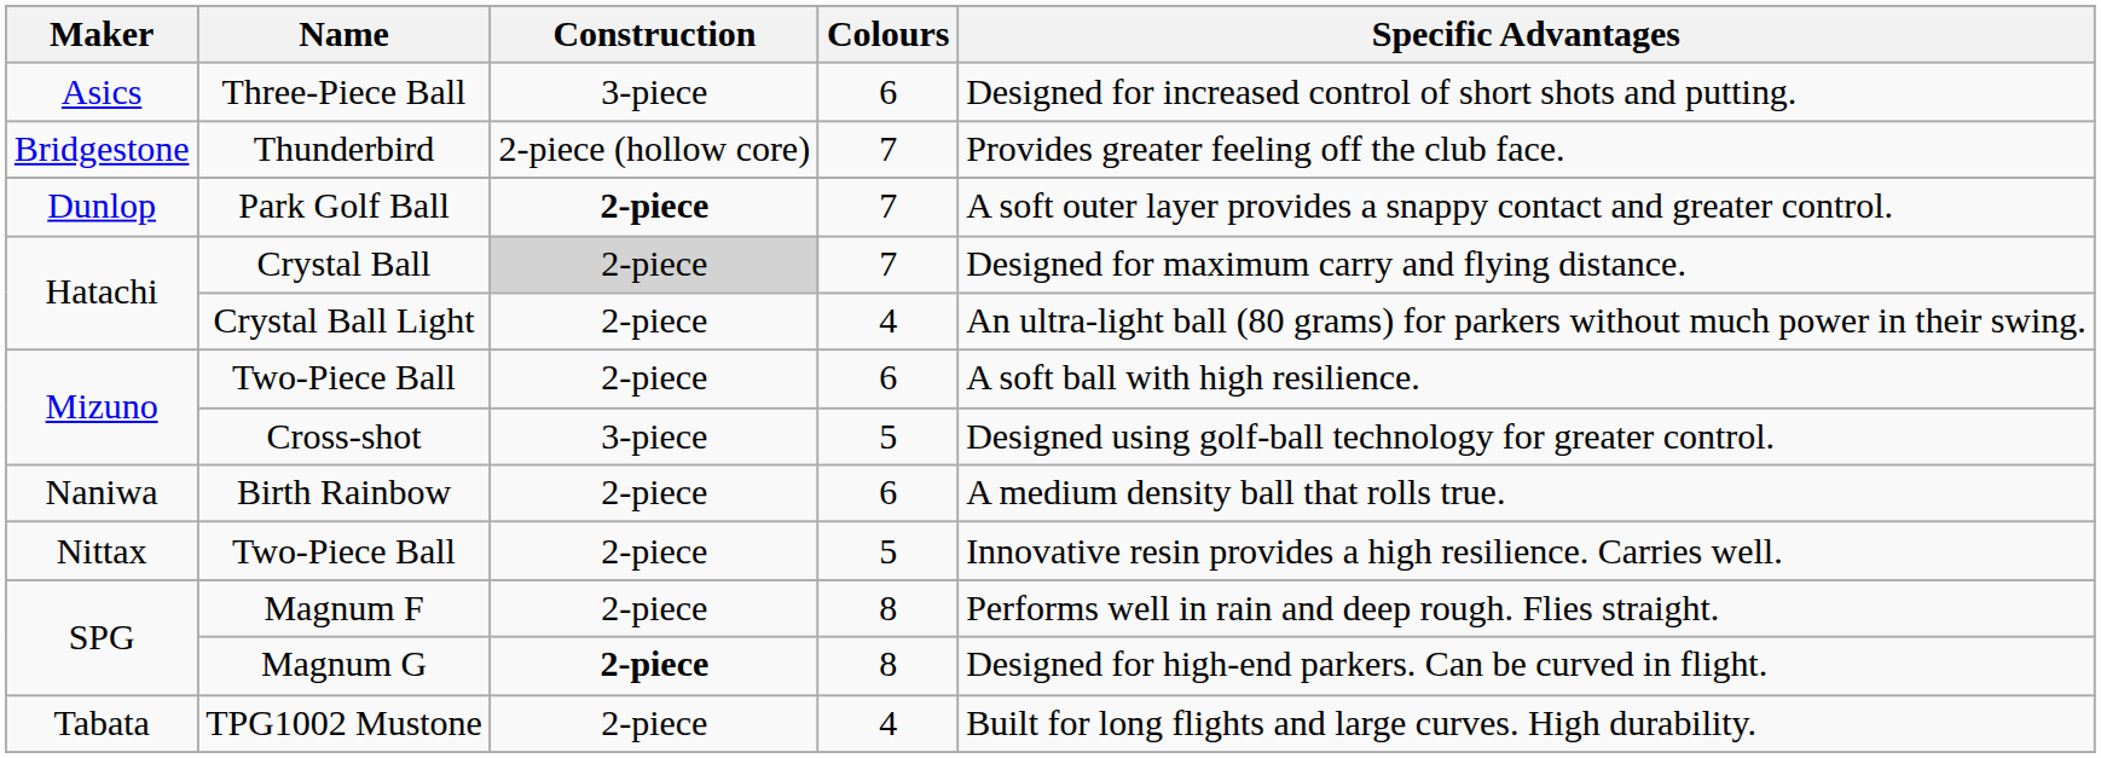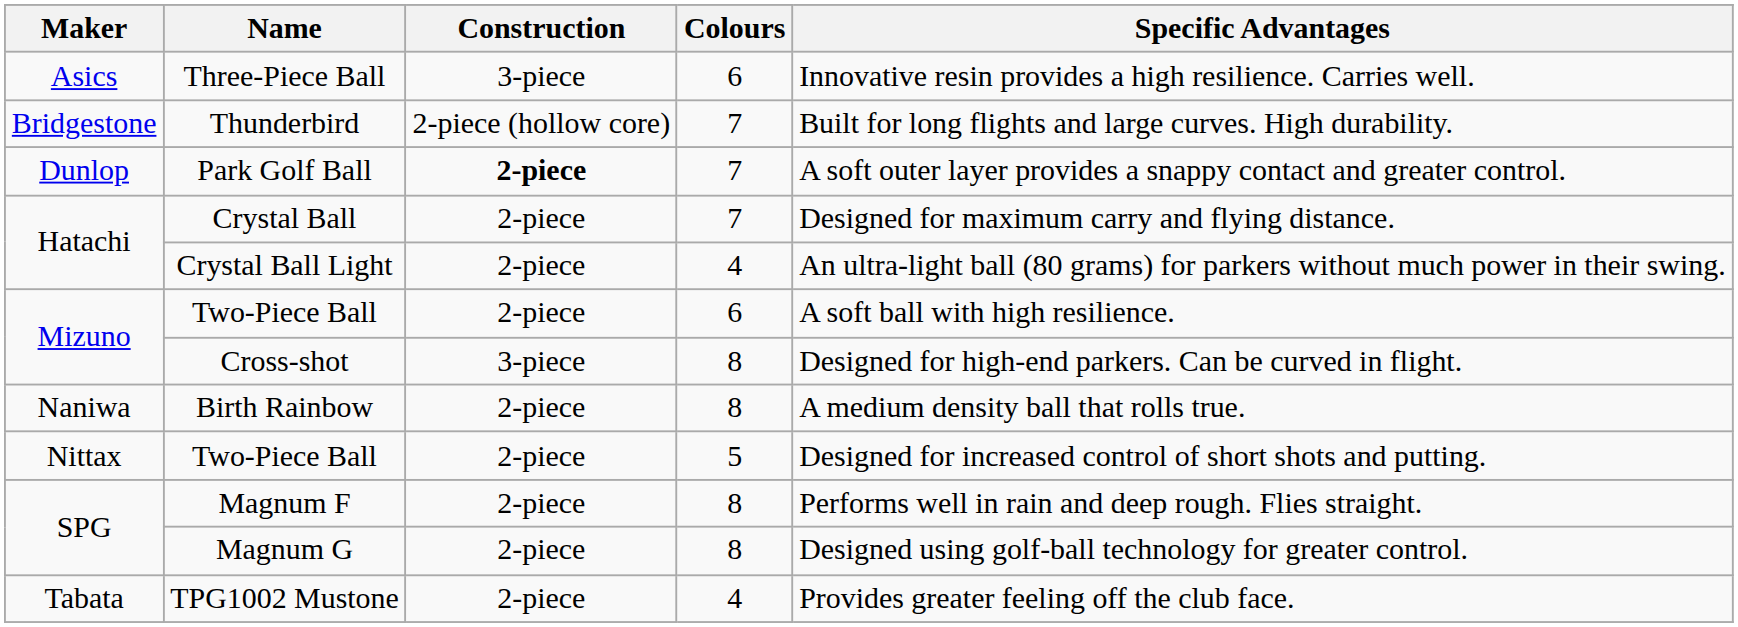Three-Piece Ball | Specific Advantages: Designed for increased control of short shots and putting. -> Innovative resin provides a high resilience. Carries well.
Thunderbird | Specific Advantages: Provides greater feeling off the club face. -> Built for long flights and large curves. High durability.
Crystal Ball | Construction: lightgrey background -> no background
Cross-shot | Colours: 5 -> 8
Cross-shot | Specific Advantages: Designed using golf-ball technology for greater control. -> Designed for high-end parkers. Can be curved in flight.
Birth Rainbow | Colours: 6 -> 8
Nittax / Two-Piece Ball | Specific Advantages: Innovative resin provides a high resilience. Carries well. -> Designed for increased control of short shots and putting.
Magnum G | Construction: bold -> normal
Magnum G | Specific Advantages: Designed for high-end parkers. Can be curved in flight. -> Designed using golf-ball technology for greater control.
TPG1002 Mustone | Specific Advantages: Built for long flights and large curves. High durability. -> Provides greater feeling off the club face.
